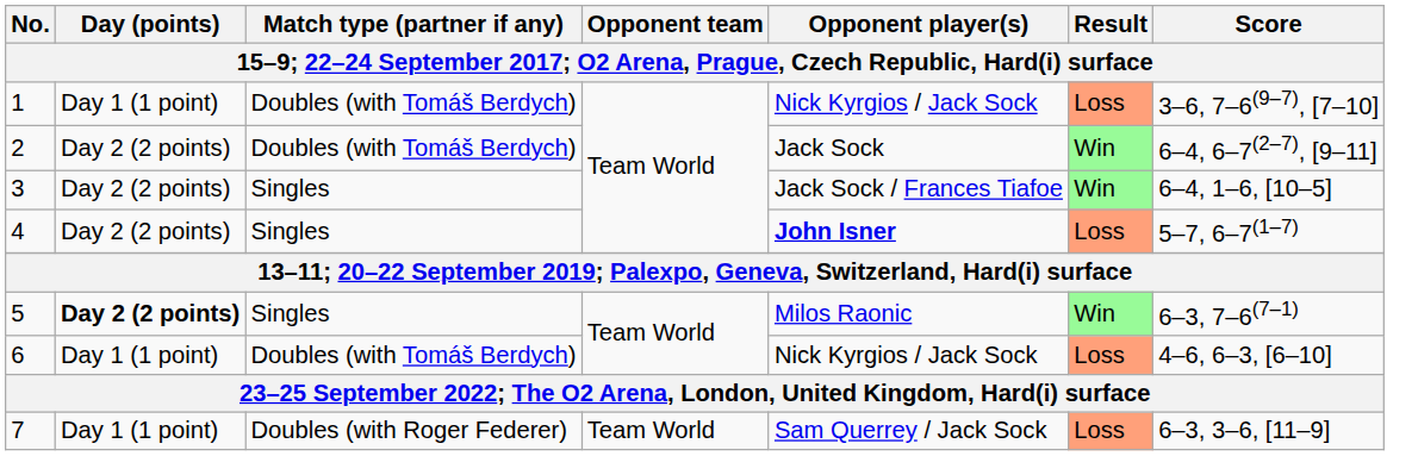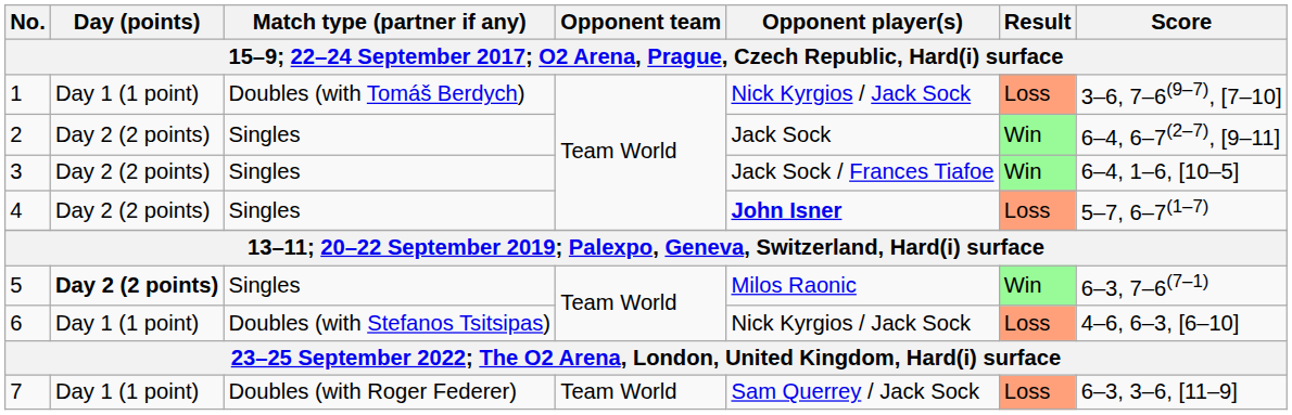2 | Match type (partner if any): Doubles (with Tomáš Berdych) -> Singles
6 | Match type (partner if any): Doubles (with Tomáš Berdych) -> Doubles (with Stefanos Tsitsipas)
